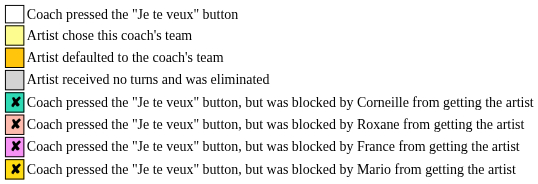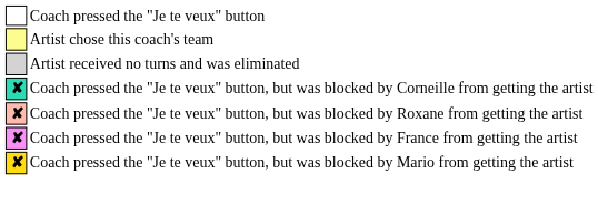- row: Artist defaulted to the coach's team
